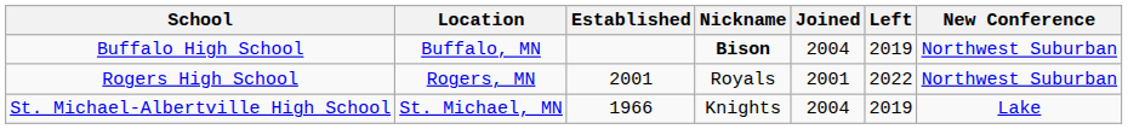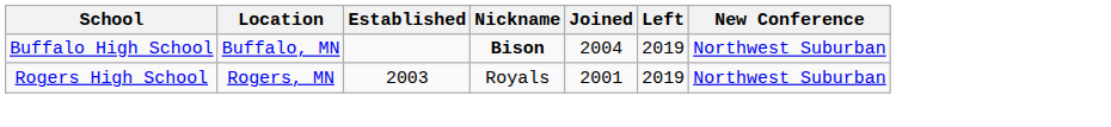Rogers High School | Established: 2001 -> 2003
Rogers High School | Left: 2022 -> 2019
- row: St. Michael-Albertville High School | St. Michael, MN | 1966 | Knights | 2004 | 2019 | Lake
